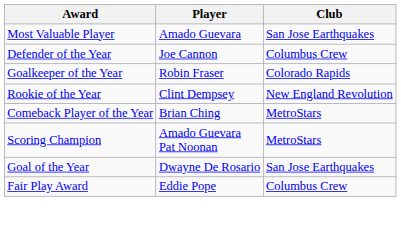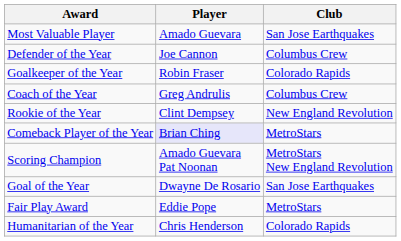+ row: Coach of the Year | Greg Andrulis | Columbus Crew
Comeback Player of the Year | Player: no background -> lavender background
Scoring Champion | Club: MetroStars -> MetroStars New England Revolution
Fair Play Award | Club: Columbus Crew -> MetroStars
+ row: Humanitarian of the Year | Chris Henderson | Colorado Rapids
